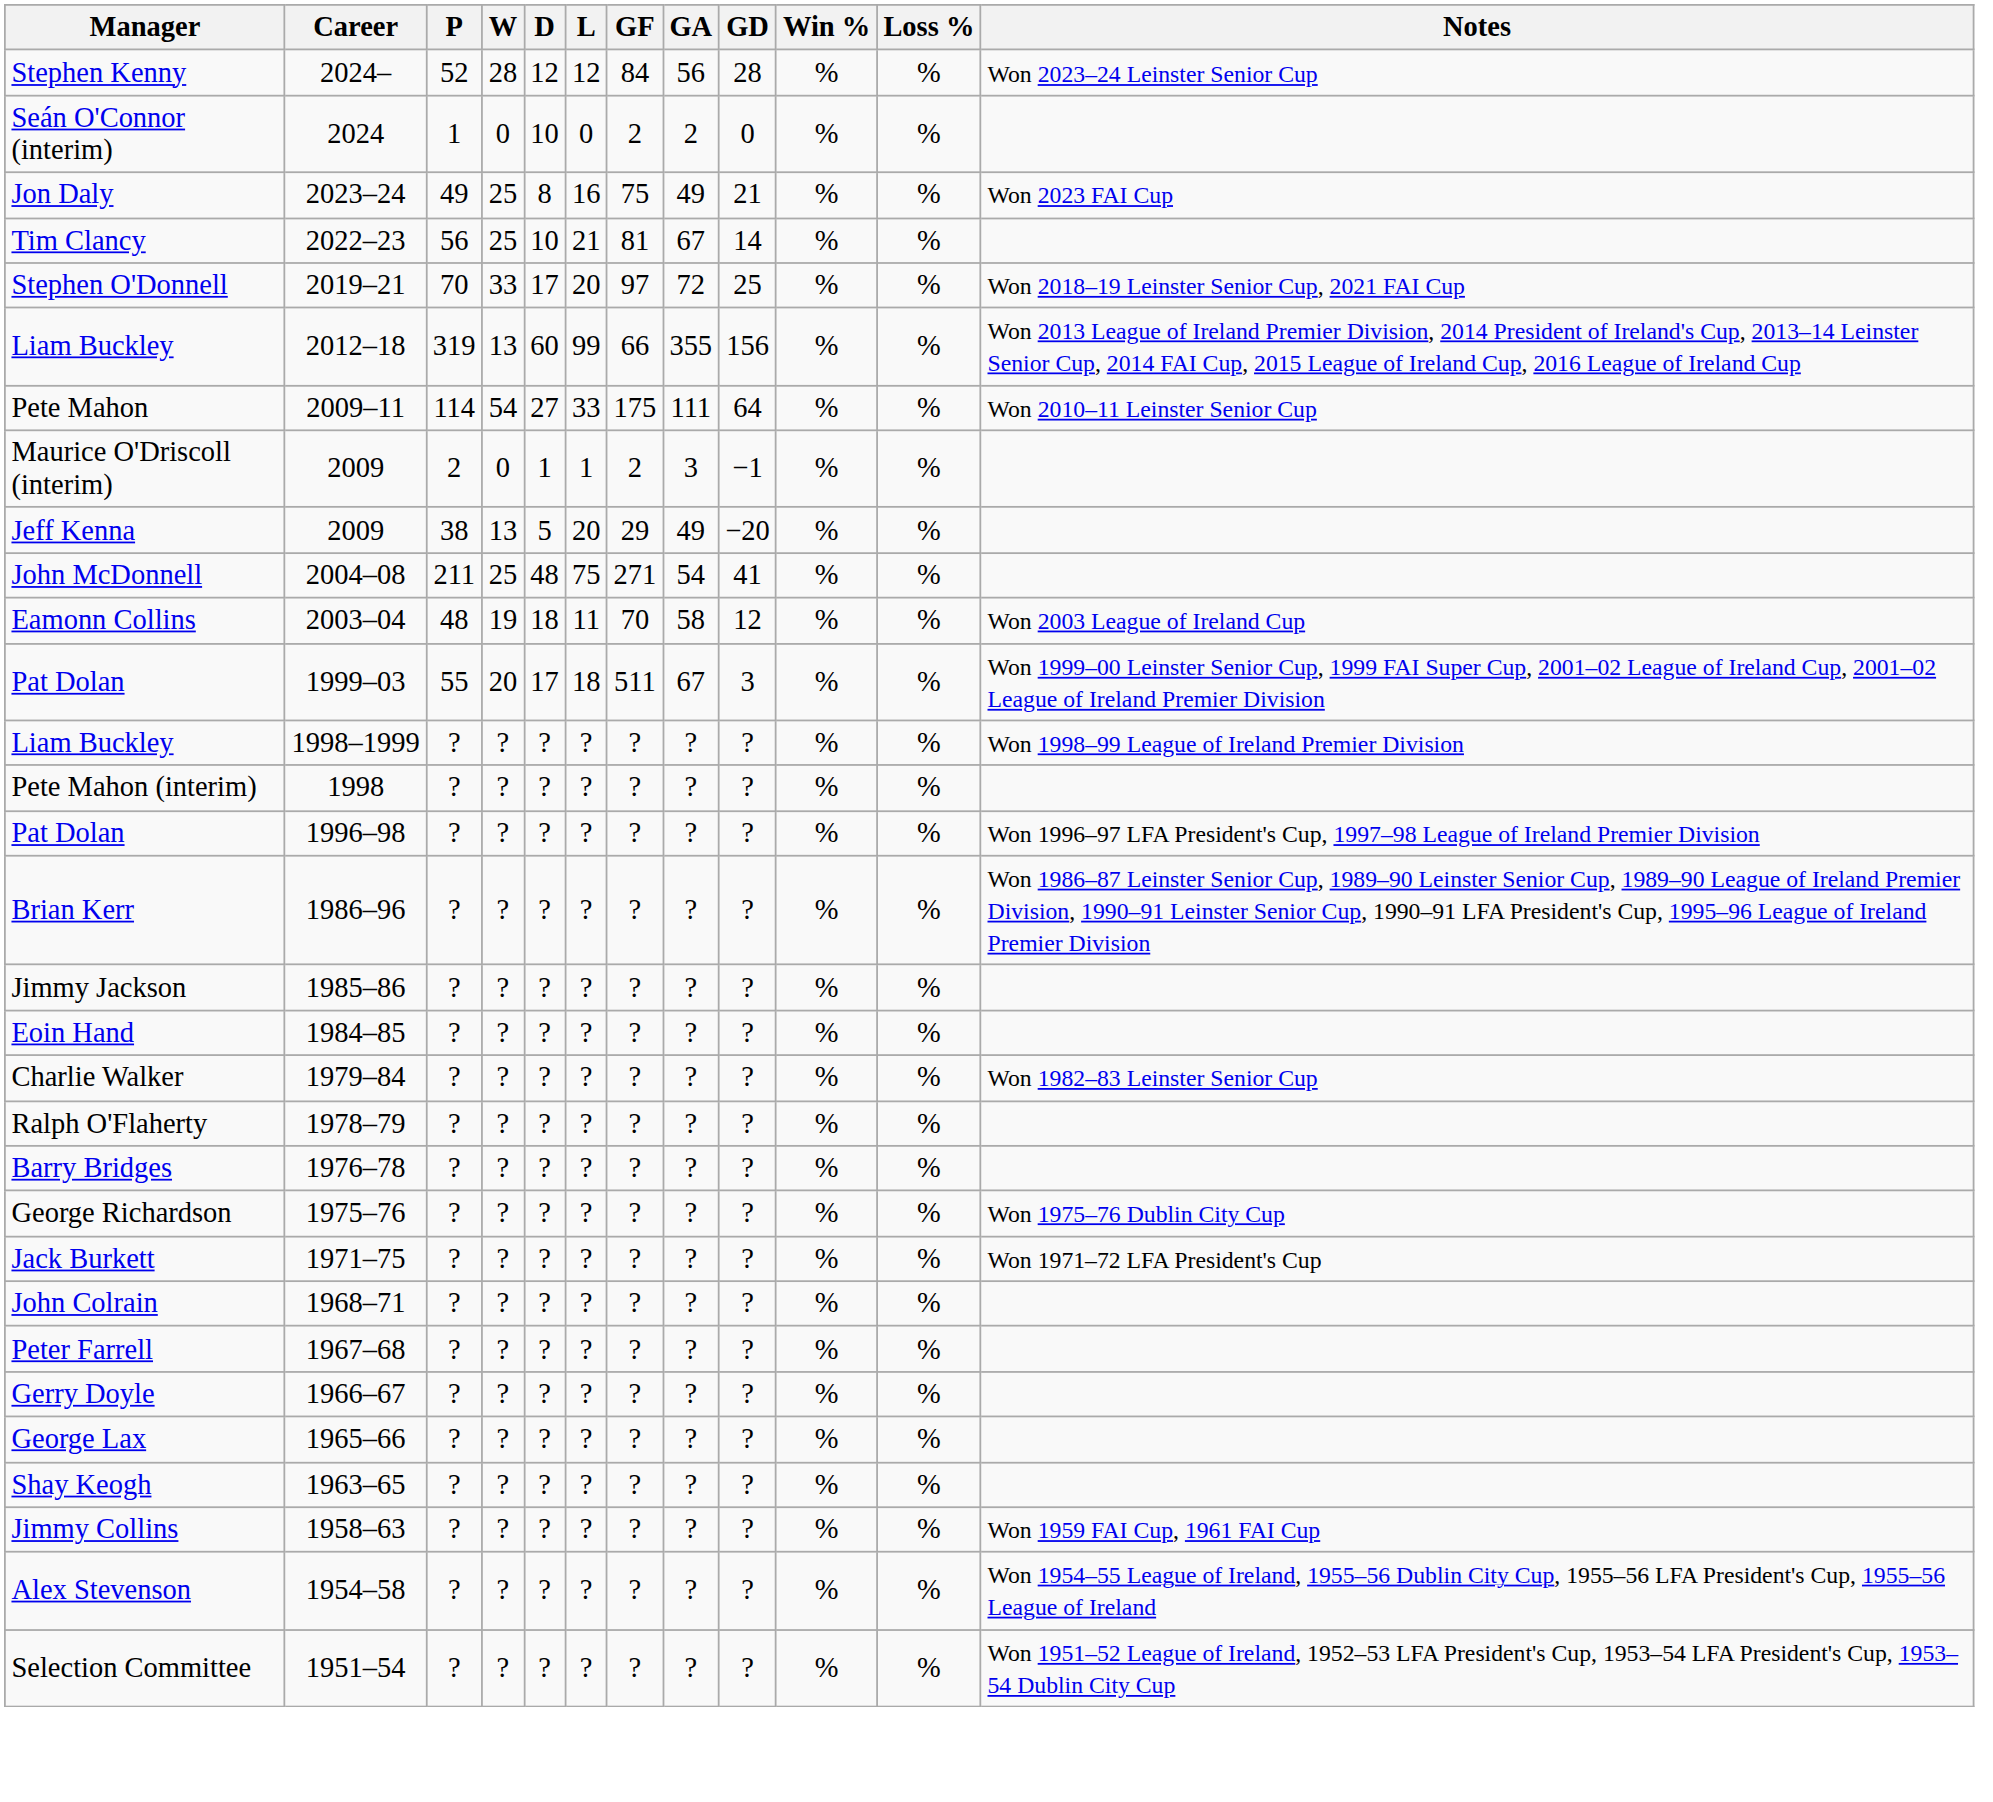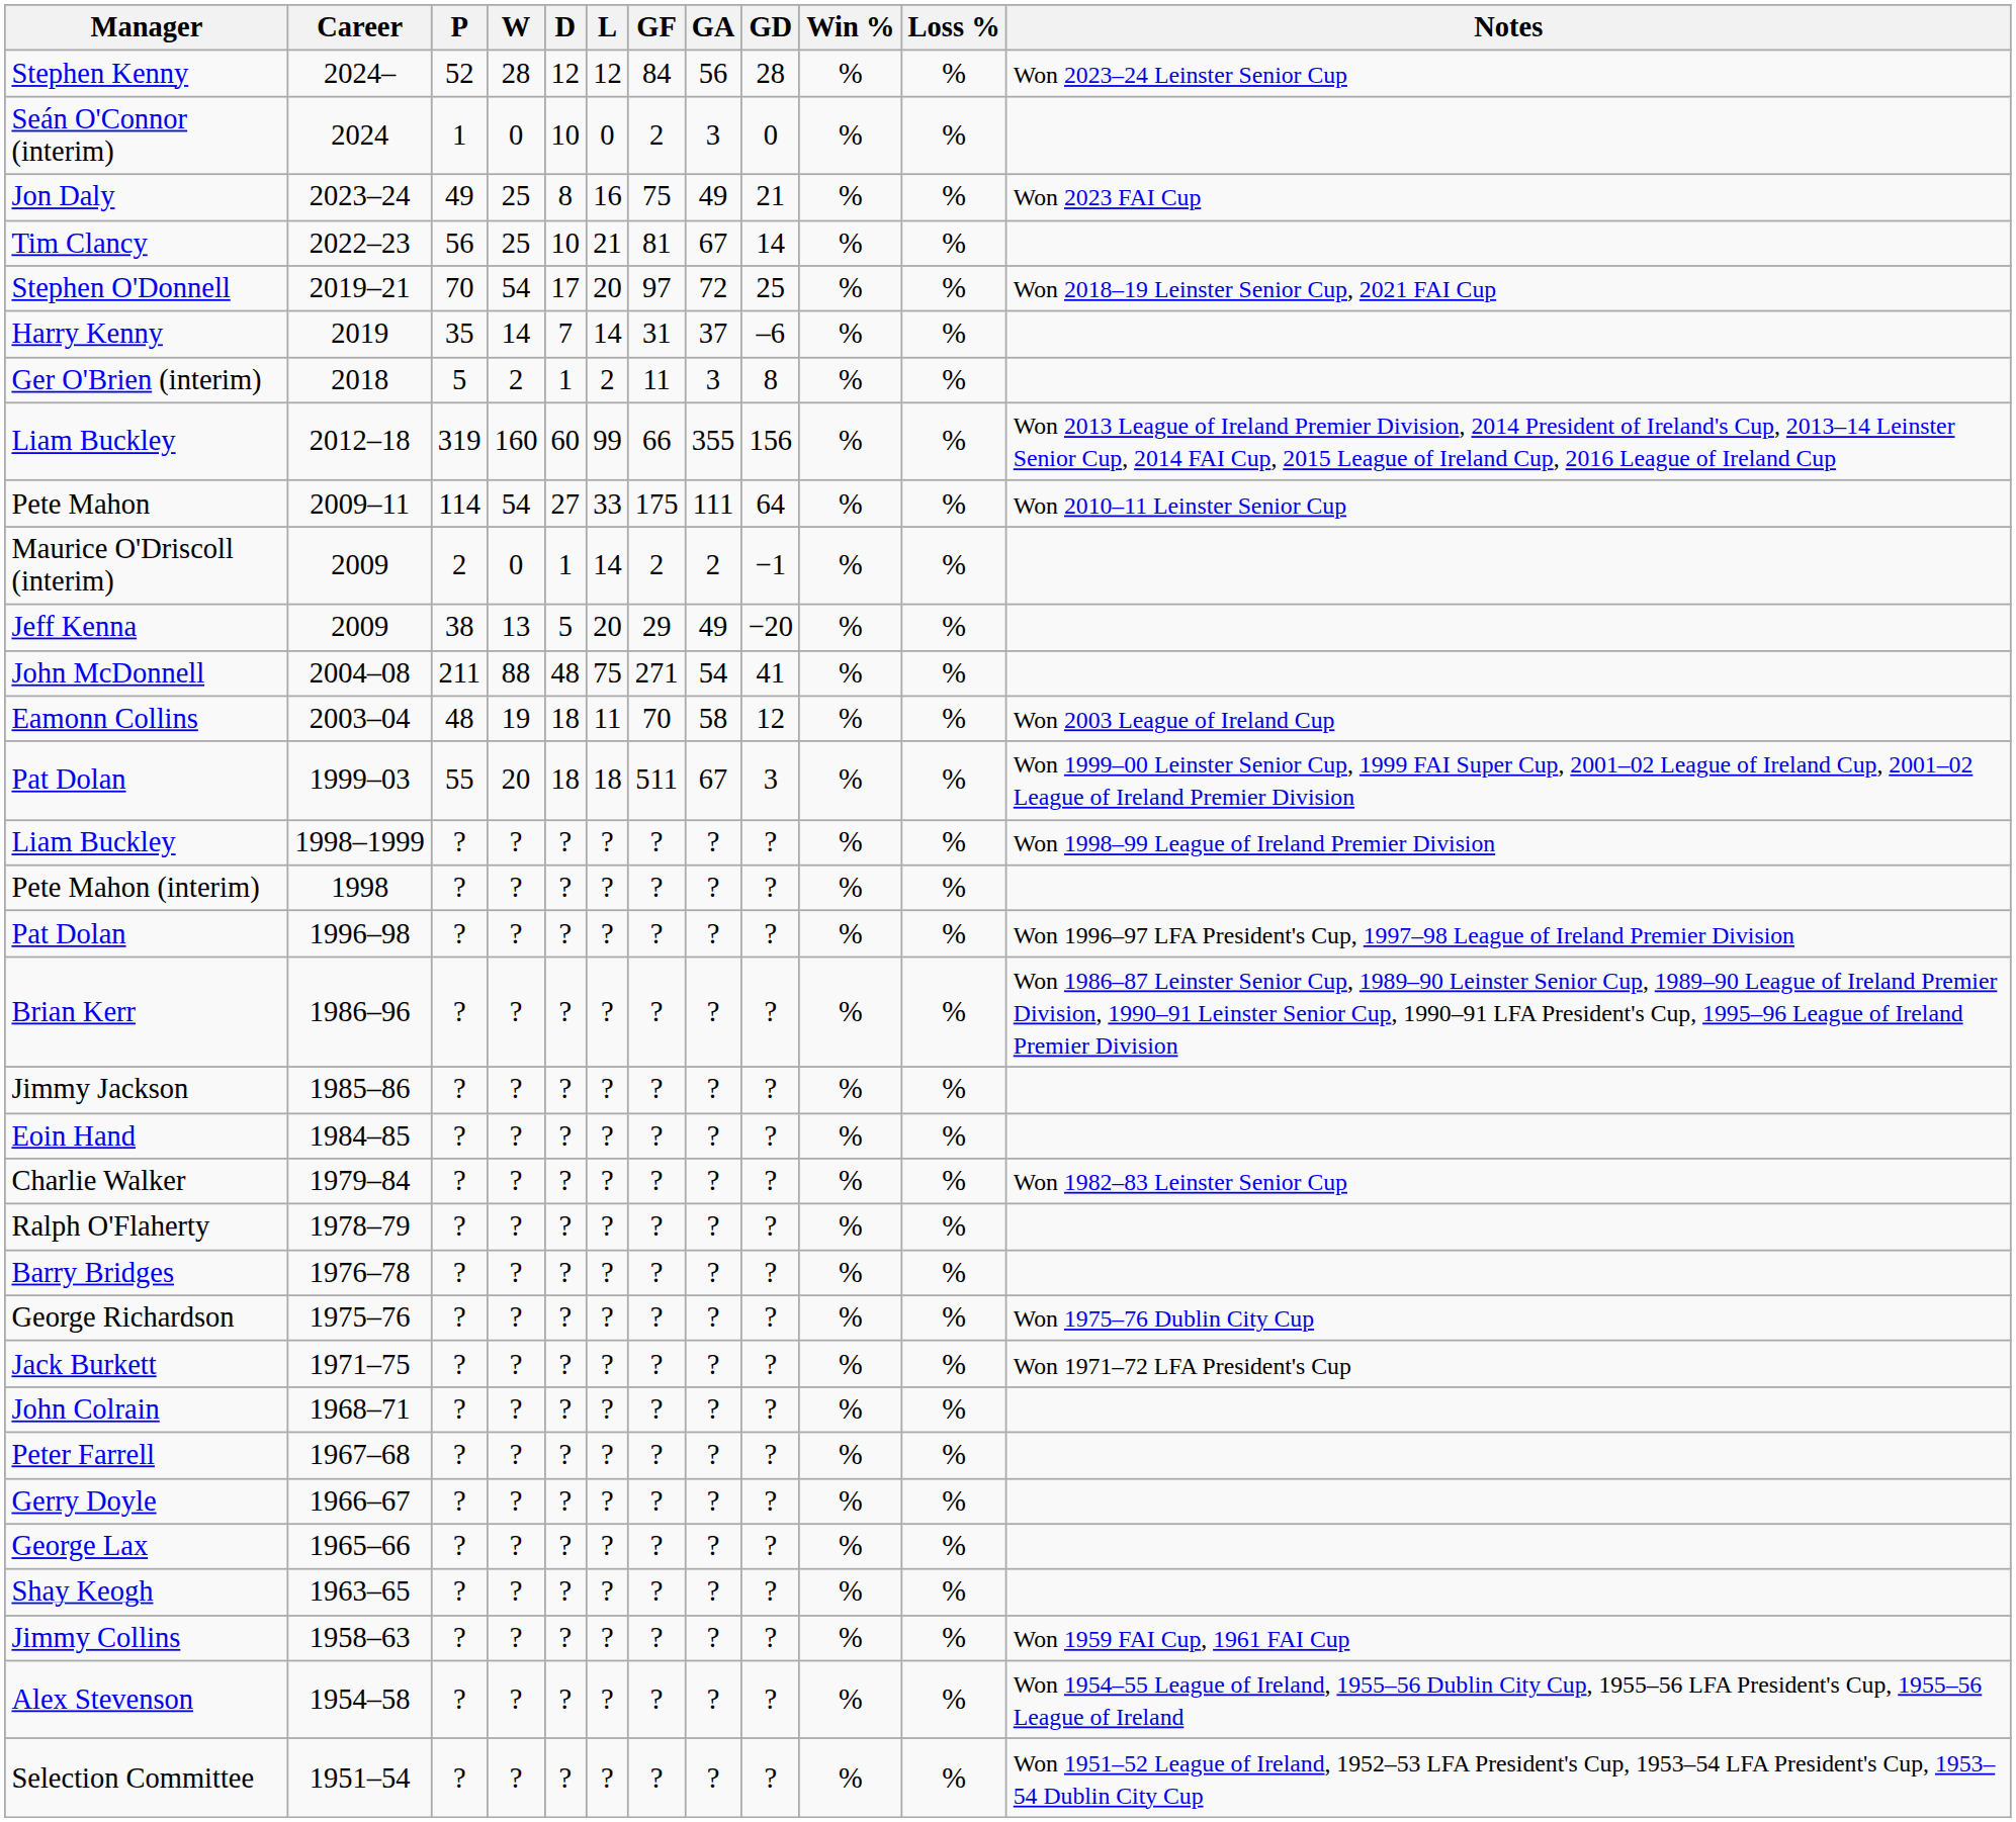Seán O'Connor (interim) | GA: 2 -> 3
Stephen O'Donnell | W: 33 -> 54
+ row: Harry Kenny | 2019 | 35 | 14 | 7 | 14 | 31 | 37 | –6 | % | %
+ row: Ger O'Brien (interim) | 2018 | 5 | 2 | 1 | 2 | 11 | 3 | 8 | % | %
Liam Buckley / 2012–18 | W: 13 -> 160
Maurice O'Driscoll (interim) | L: 1 -> 14
Maurice O'Driscoll (interim) | GA: 3 -> 2
John McDonnell | W: 25 -> 88
Pat Dolan / 1999–03 | D: 17 -> 18
